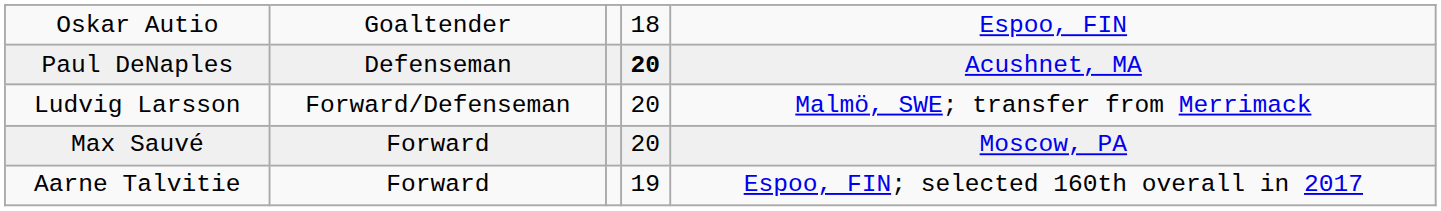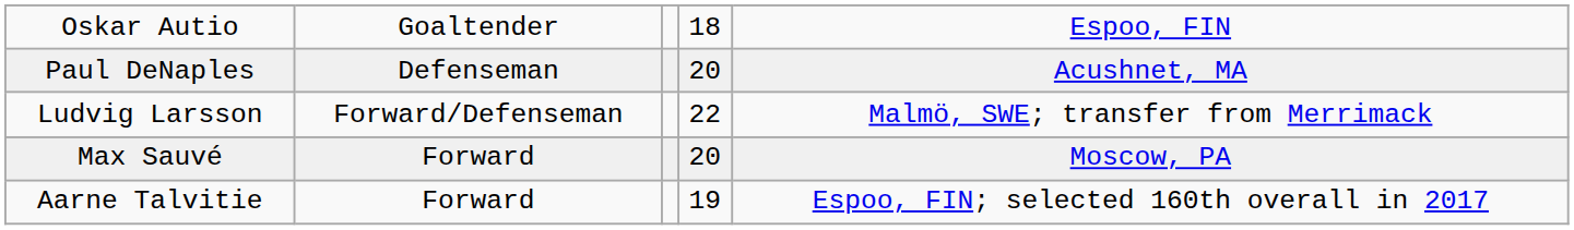Paul DeNaples | column 4: bold -> normal
Ludvig Larsson | column 4: 20 -> 22
